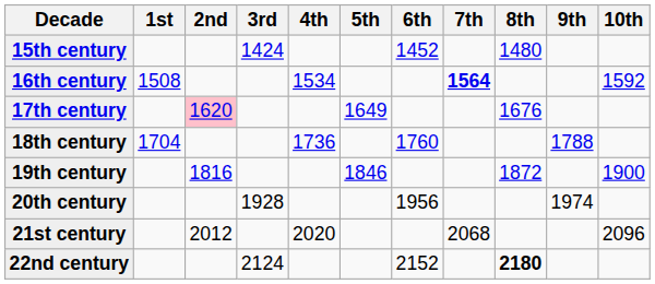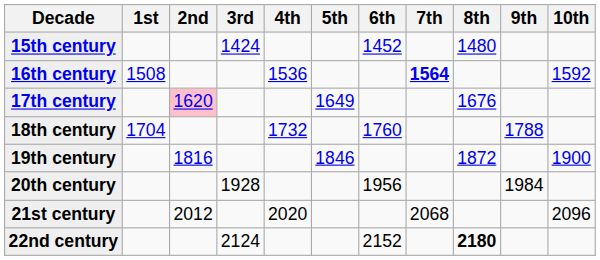16th century | 4th: 1534 -> 1536
18th century | 4th: 1736 -> 1732
20th century | 9th: 1974 -> 1984
